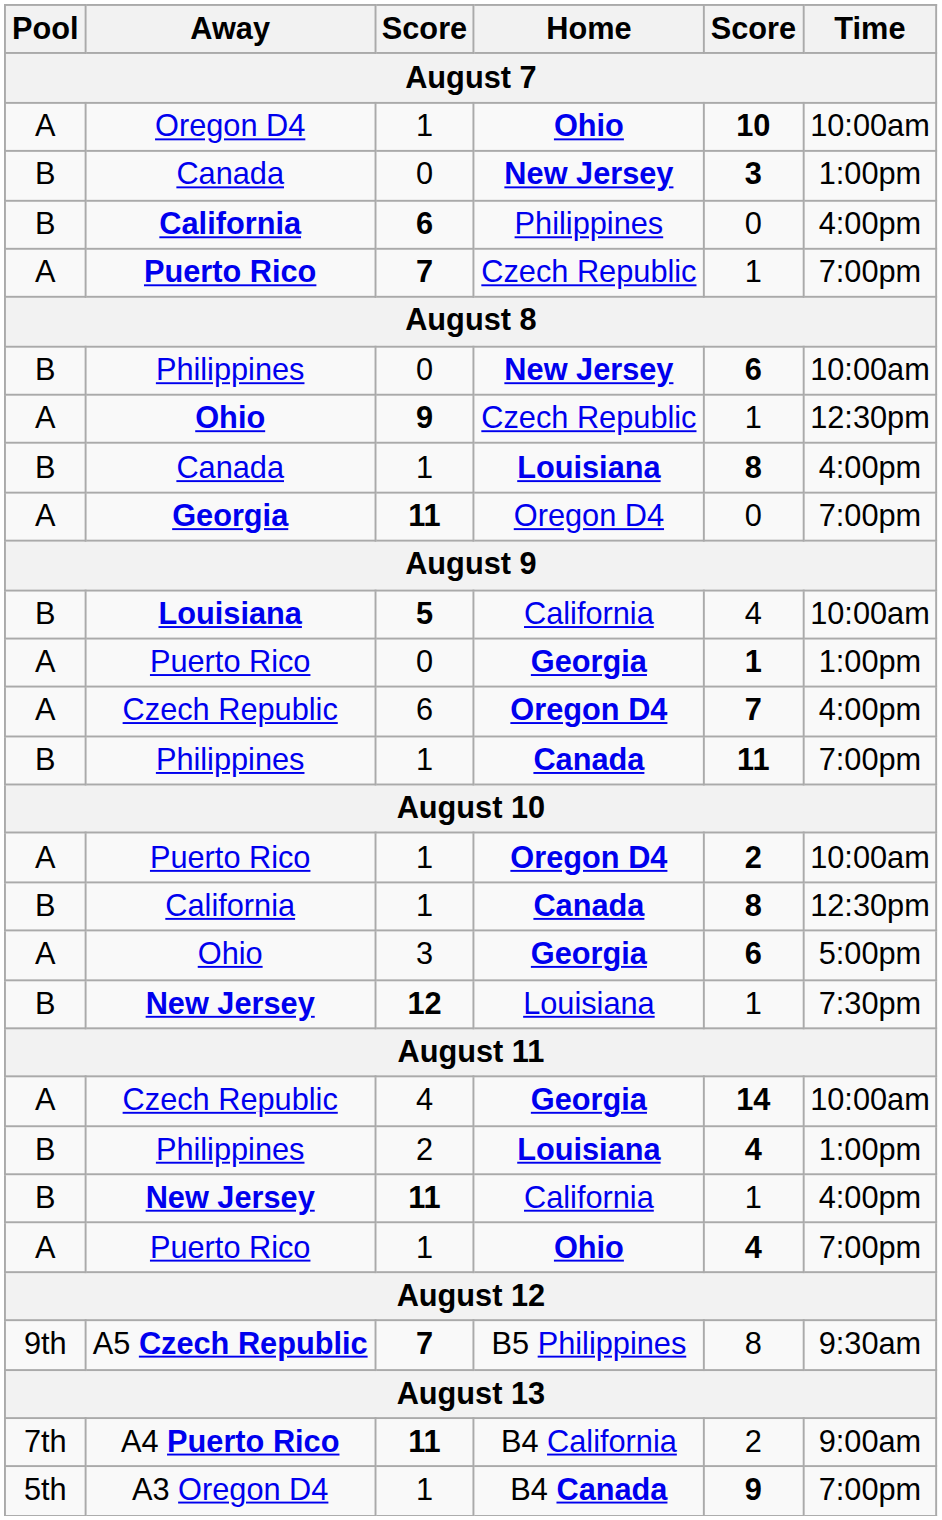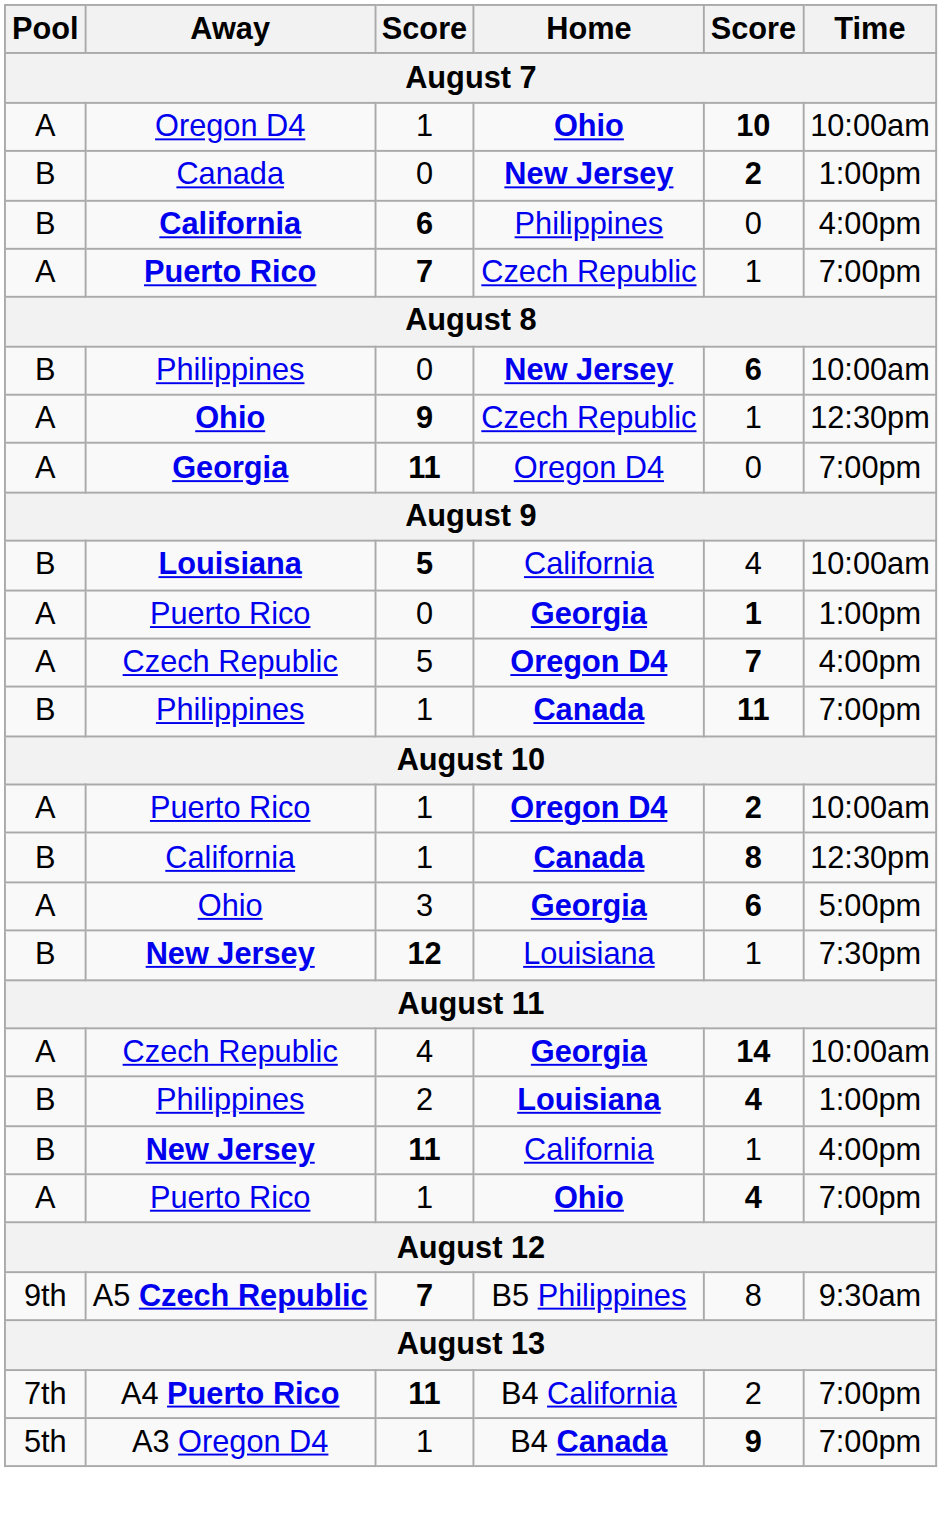Canada / New Jersey | column 5: 3 -> 2
- row: B | Canada | 1 | Louisiana | 8 | 4:00pm
Czech Republic / Oregon D4 | column 3: 6 -> 5
A4 Puerto Rico | Time: 9:00am -> 7:00pm
